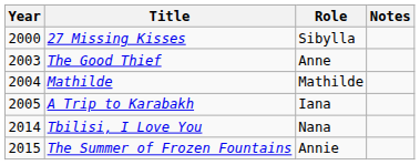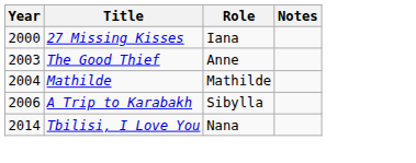27 Missing Kisses | Role: Sibylla -> Iana
A Trip to Karabakh | Year: 2005 -> 2006
A Trip to Karabakh | Role: Iana -> Sibylla
- row: 2015 | The Summer of Frozen Fountains | Annie
